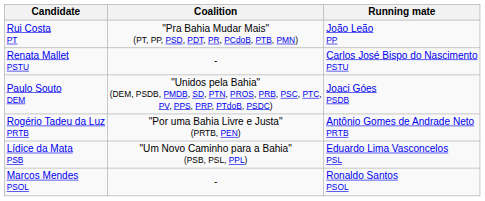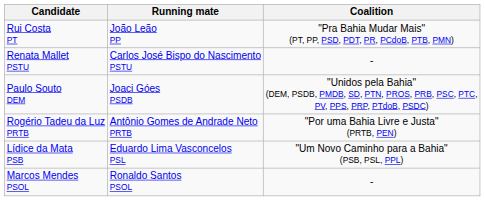columns swapped: Running mate <-> Coalition
